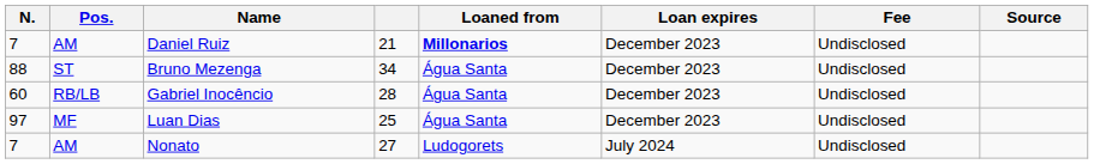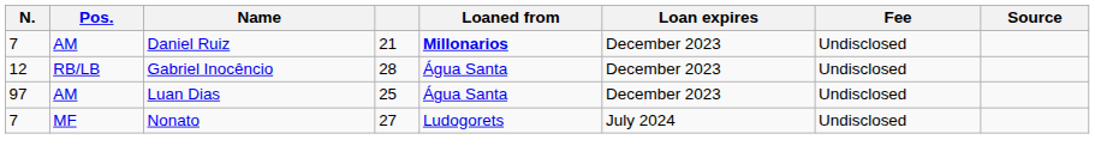- row: 88 | ST | Bruno Mezenga | 34 | Água Santa | December 2023 | Undisclosed
Gabriel Inocêncio | N.: 60 -> 12
Luan Dias | Pos.: MF -> AM
Nonato | Pos.: AM -> MF
